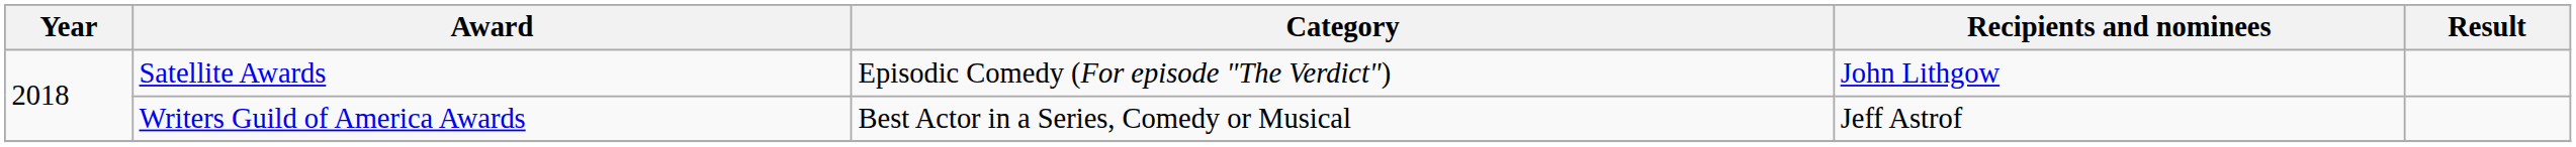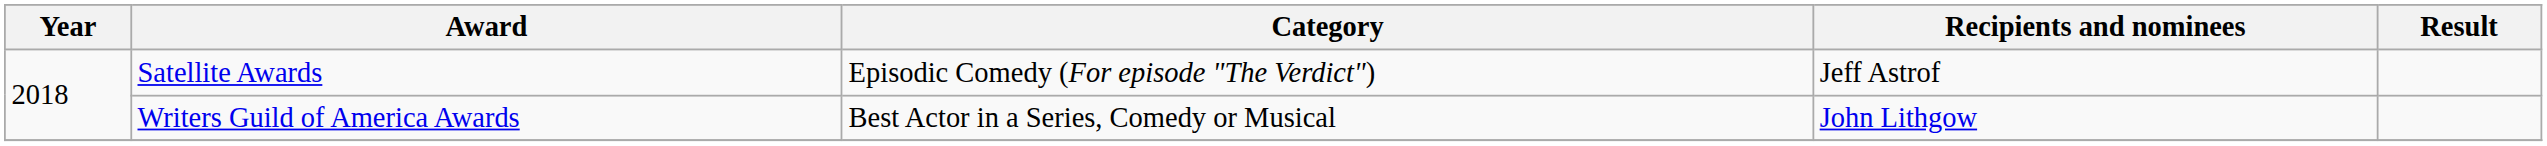Satellite Awards | Recipients and nominees: John Lithgow -> Jeff Astrof
Writers Guild of America Awards | Recipients and nominees: Jeff Astrof -> John Lithgow
